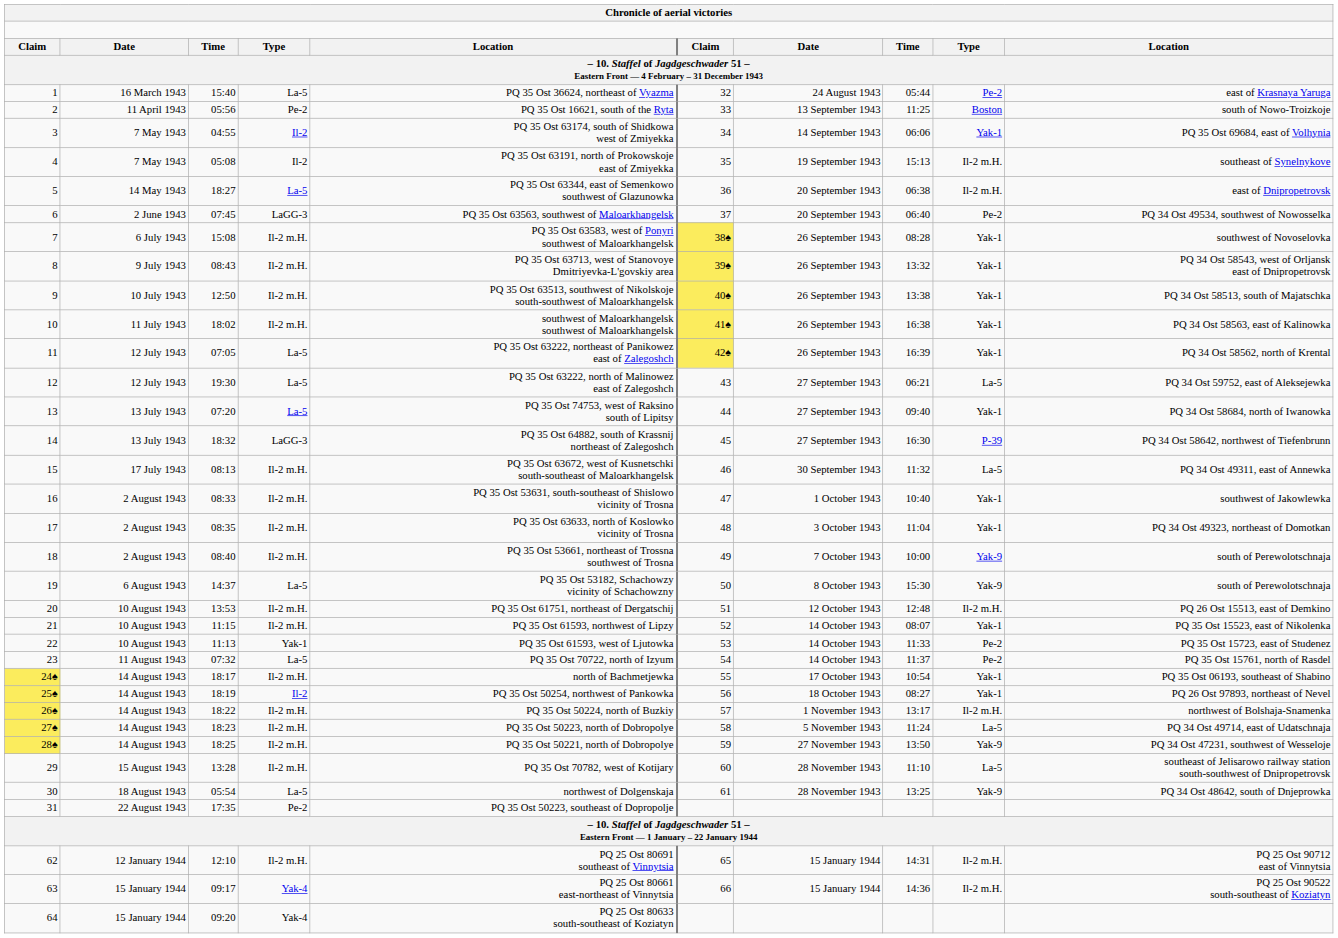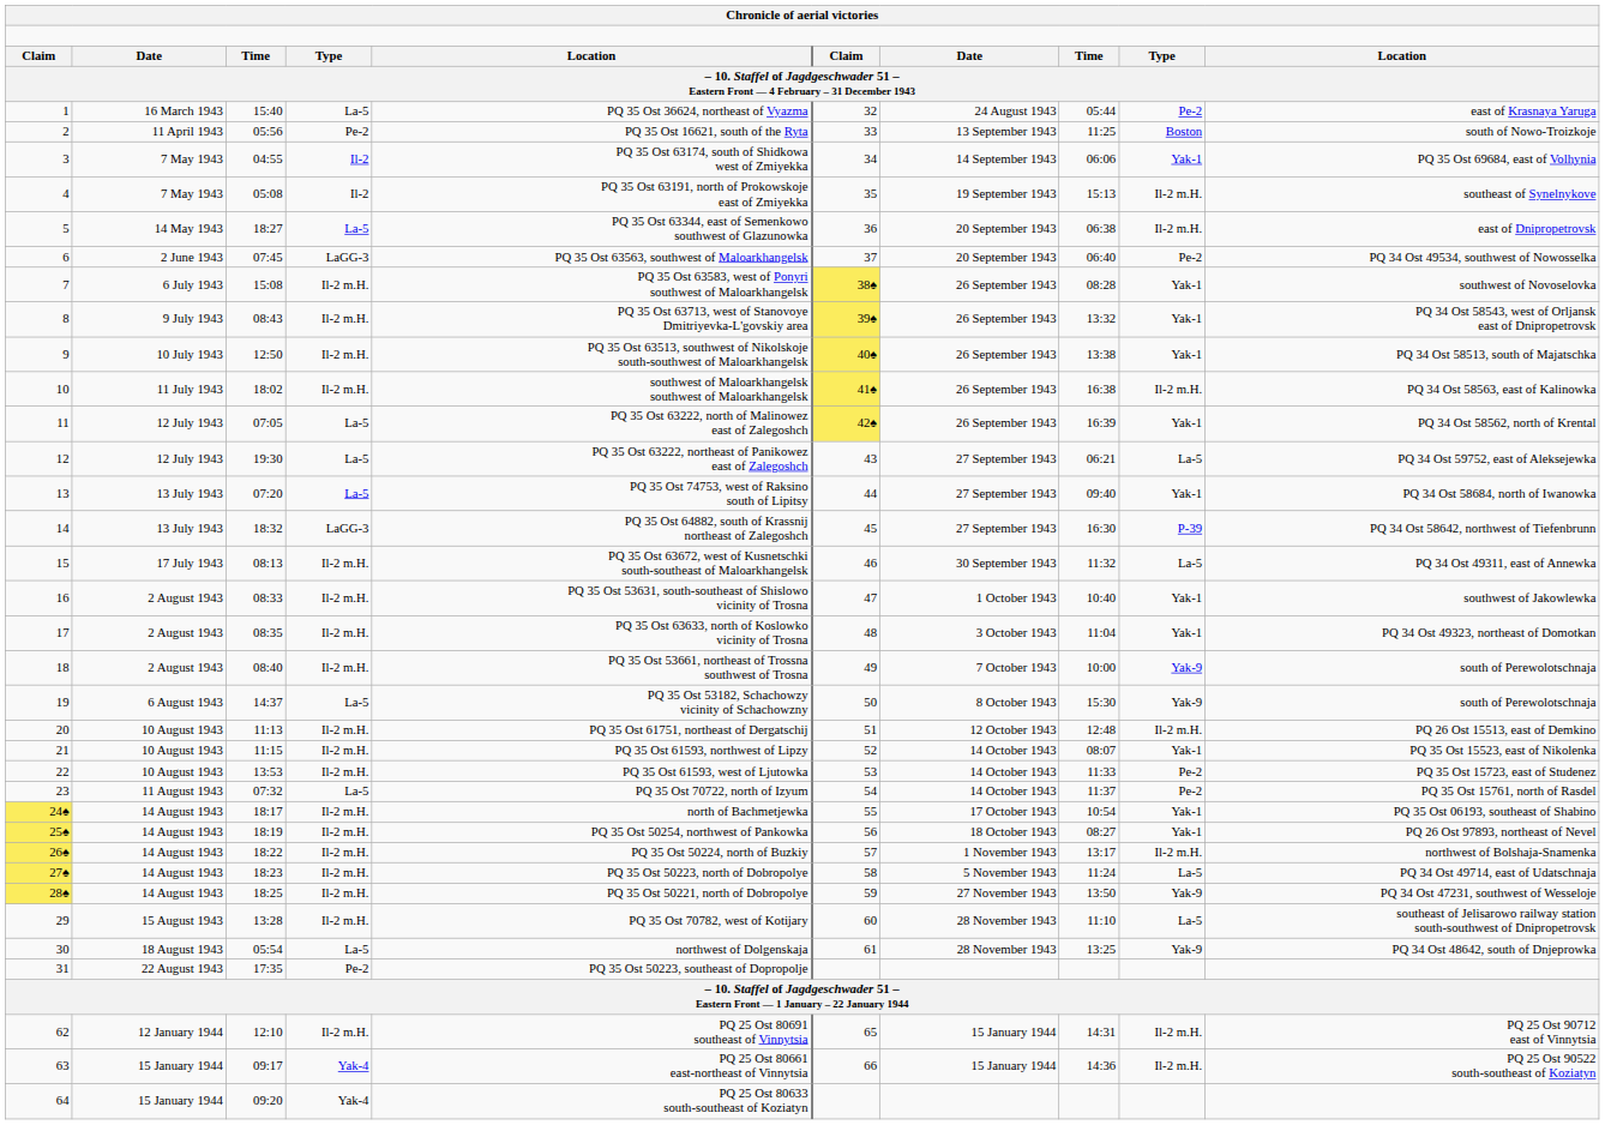10 | column 9: Yak-1 -> Il-2 m.H.
11 | column 5: PQ 35 Ost 63222, northeast of Panikowez east of Zalegoshch -> PQ 35 Ost 63222, north of Malinowez east of Zalegoshch
12 | column 5: PQ 35 Ost 63222, north of Malinowez east of Zalegoshch -> PQ 35 Ost 63222, northeast of Panikowez east of Zalegoshch
20 | column 3: 13:53 -> 11:13
22 | column 3: 11:13 -> 13:53
22 | column 4: Yak-1 -> Il-2 m.H.
25♠ | column 4: Il-2 -> Il-2 m.H.
